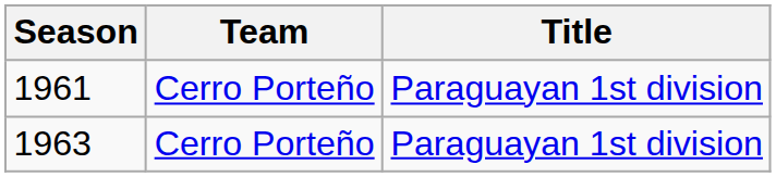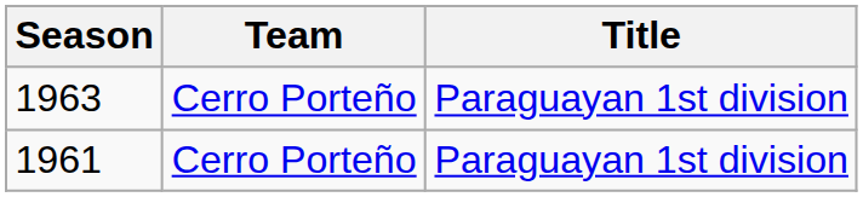rows swapped: 1961 <-> 1963
